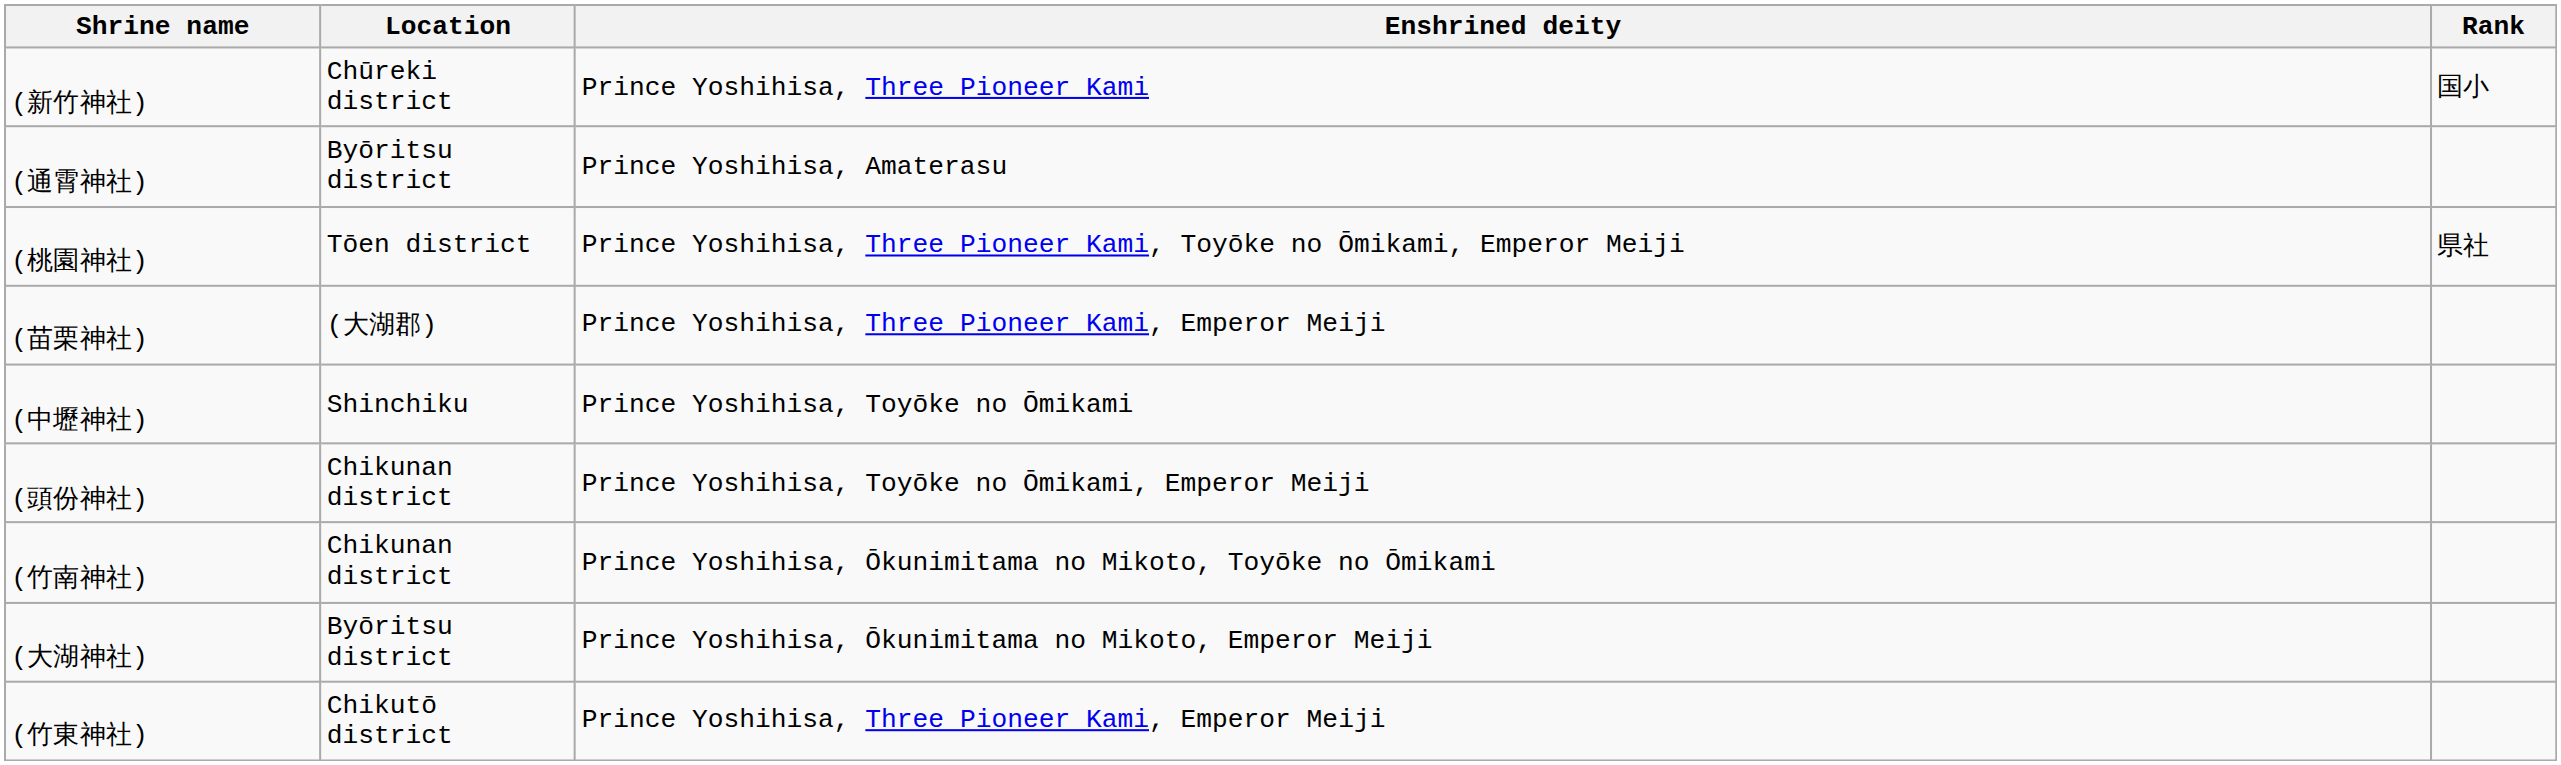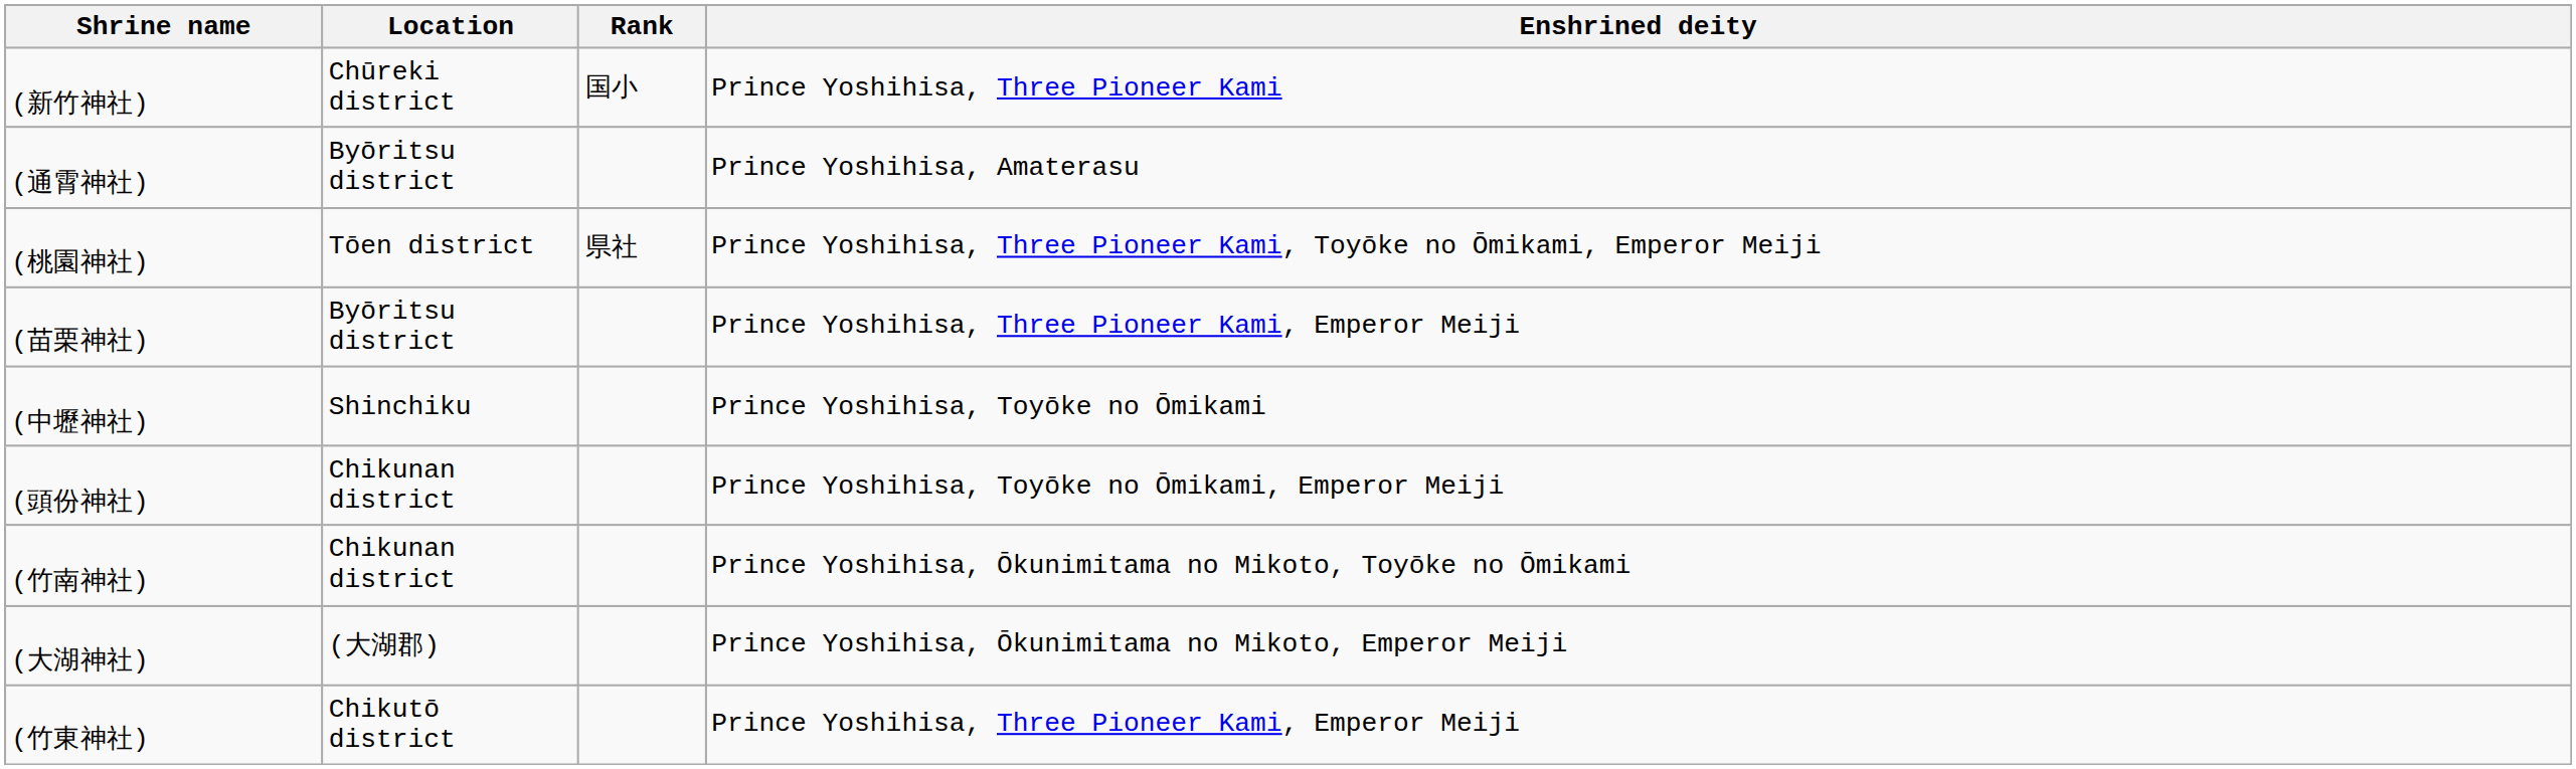columns swapped: Rank <-> Enshrined deity
(苗栗神社) | Location: (大湖郡) -> Byōritsu district
(大湖神社) | Location: Byōritsu district -> (大湖郡)
